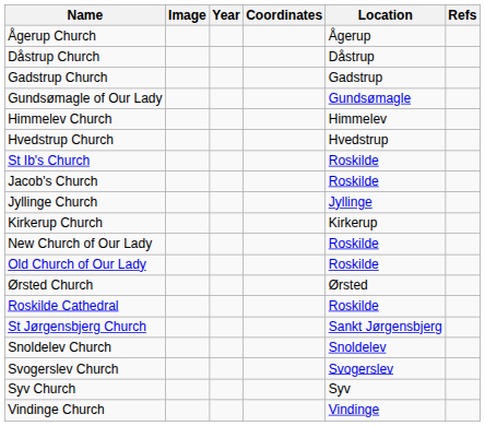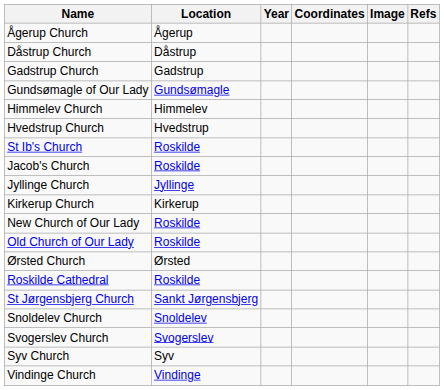columns swapped: Location <-> Image
